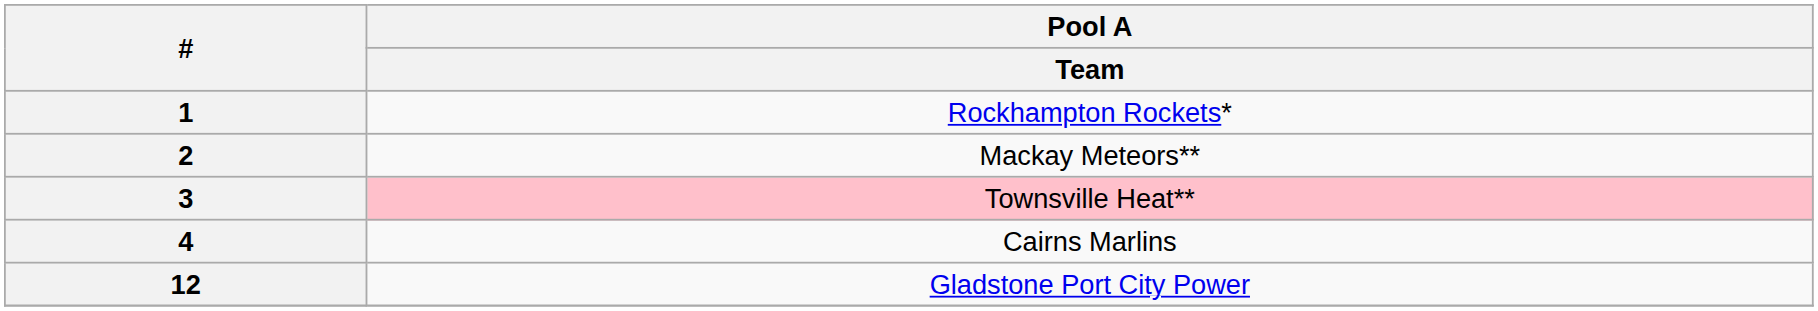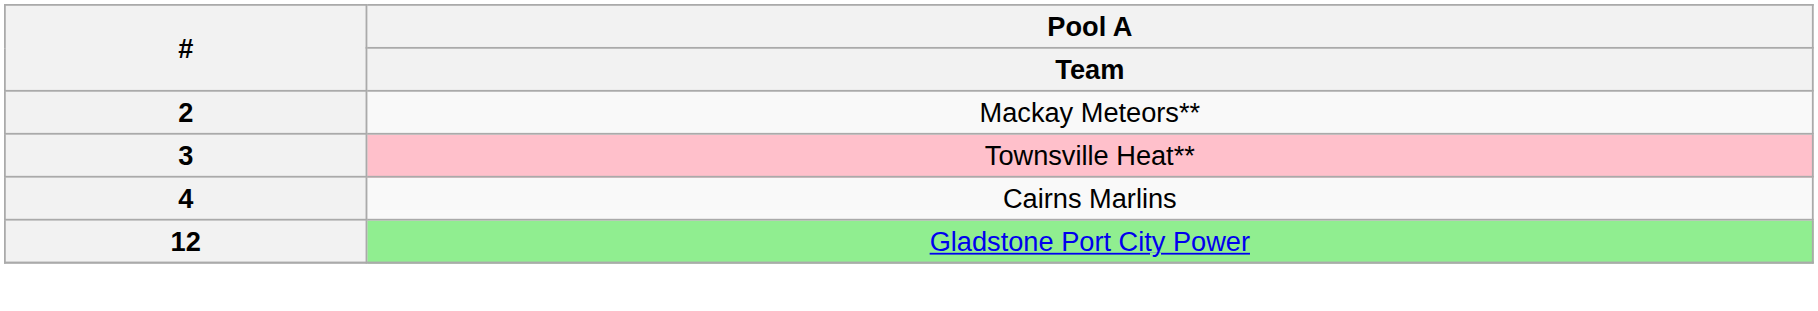- row: 1 | Rockhampton Rockets*
12 | Pool A / Team: no background -> lightgreen background
